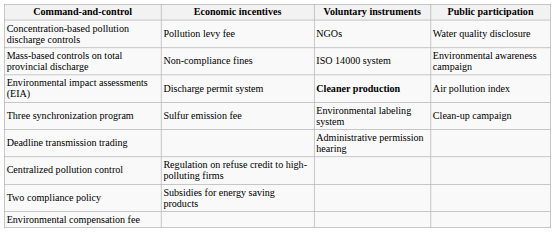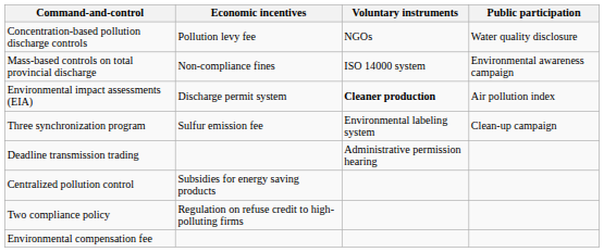Centralized pollution control | Economic incentives: Regulation on refuse credit to high-polluting firms -> Subsidies for energy saving products
Two compliance policy | Economic incentives: Subsidies for energy saving products -> Regulation on refuse credit to high-polluting firms
